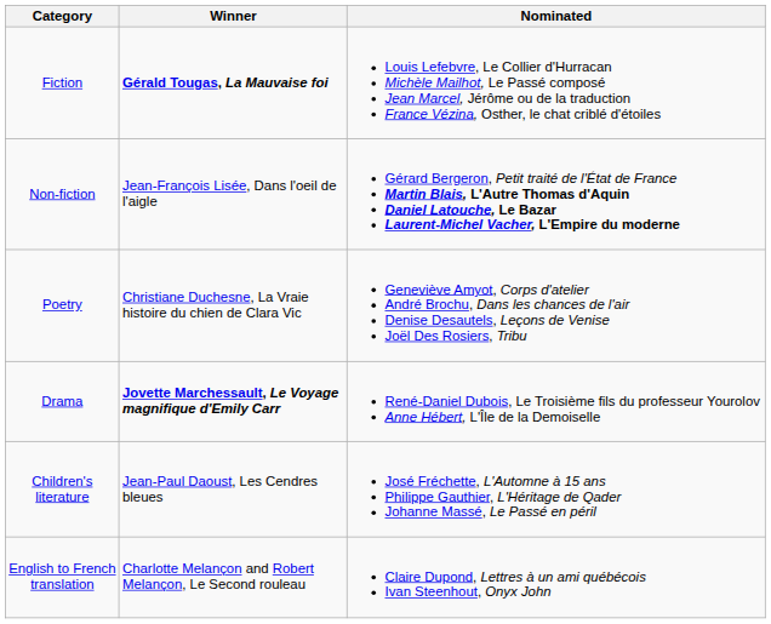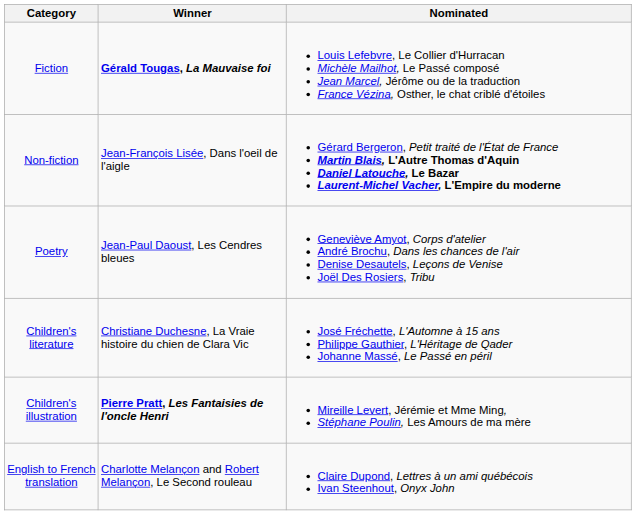Poetry | Winner: Christiane Duchesne, La Vraie histoire du chien de Clara Vic -> Jean-Paul Daoust, Les Cendres bleues
- row: Drama | Jovette Marchessault, Le Voyage magnifique d'Emily Carr | René-Daniel Dubois, Le Troisième fils du professeur Yourolov Anne Hébert, L'Île de la Demoiselle
Children's literature | Winner: Jean-Paul Daoust, Les Cendres bleues -> Christiane Duchesne, La Vraie histoire du chien de Clara Vic
+ row: Children's illustration | Pierre Pratt, Les Fantaisies de l'oncle Henri | Mireille Levert, Jérémie et Mme Ming, Stéphane Poulin, Les Amours de ma mère
